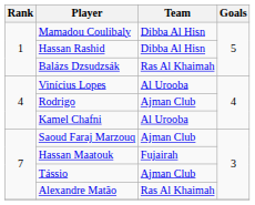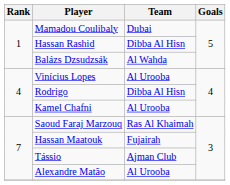Mamadou Coulibaly | Team: Dibba Al Hisn -> Dubai
Balázs Dzsudzsák | Team: Ras Al Khaimah -> Al Wahda
Rodrigo | Team: Ajman Club -> Dibba Al Hisn
Saoud Faraj Marzouq | Team: Ajman Club -> Ras Al Khaimah
Alexandre Matão | Team: Ras Al Khaimah -> Al Urooba
